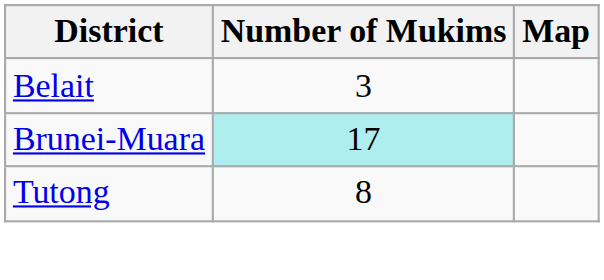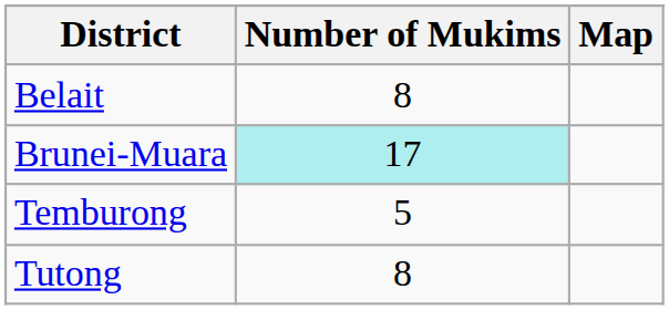Belait | Number of Mukims: 3 -> 8
+ row: Temburong | 5
